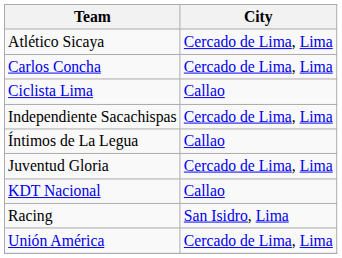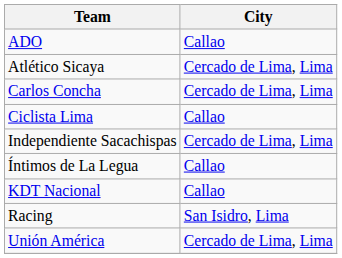+ row: ADO | Callao
- row: Juventud Gloria | Cercado de Lima, Lima
